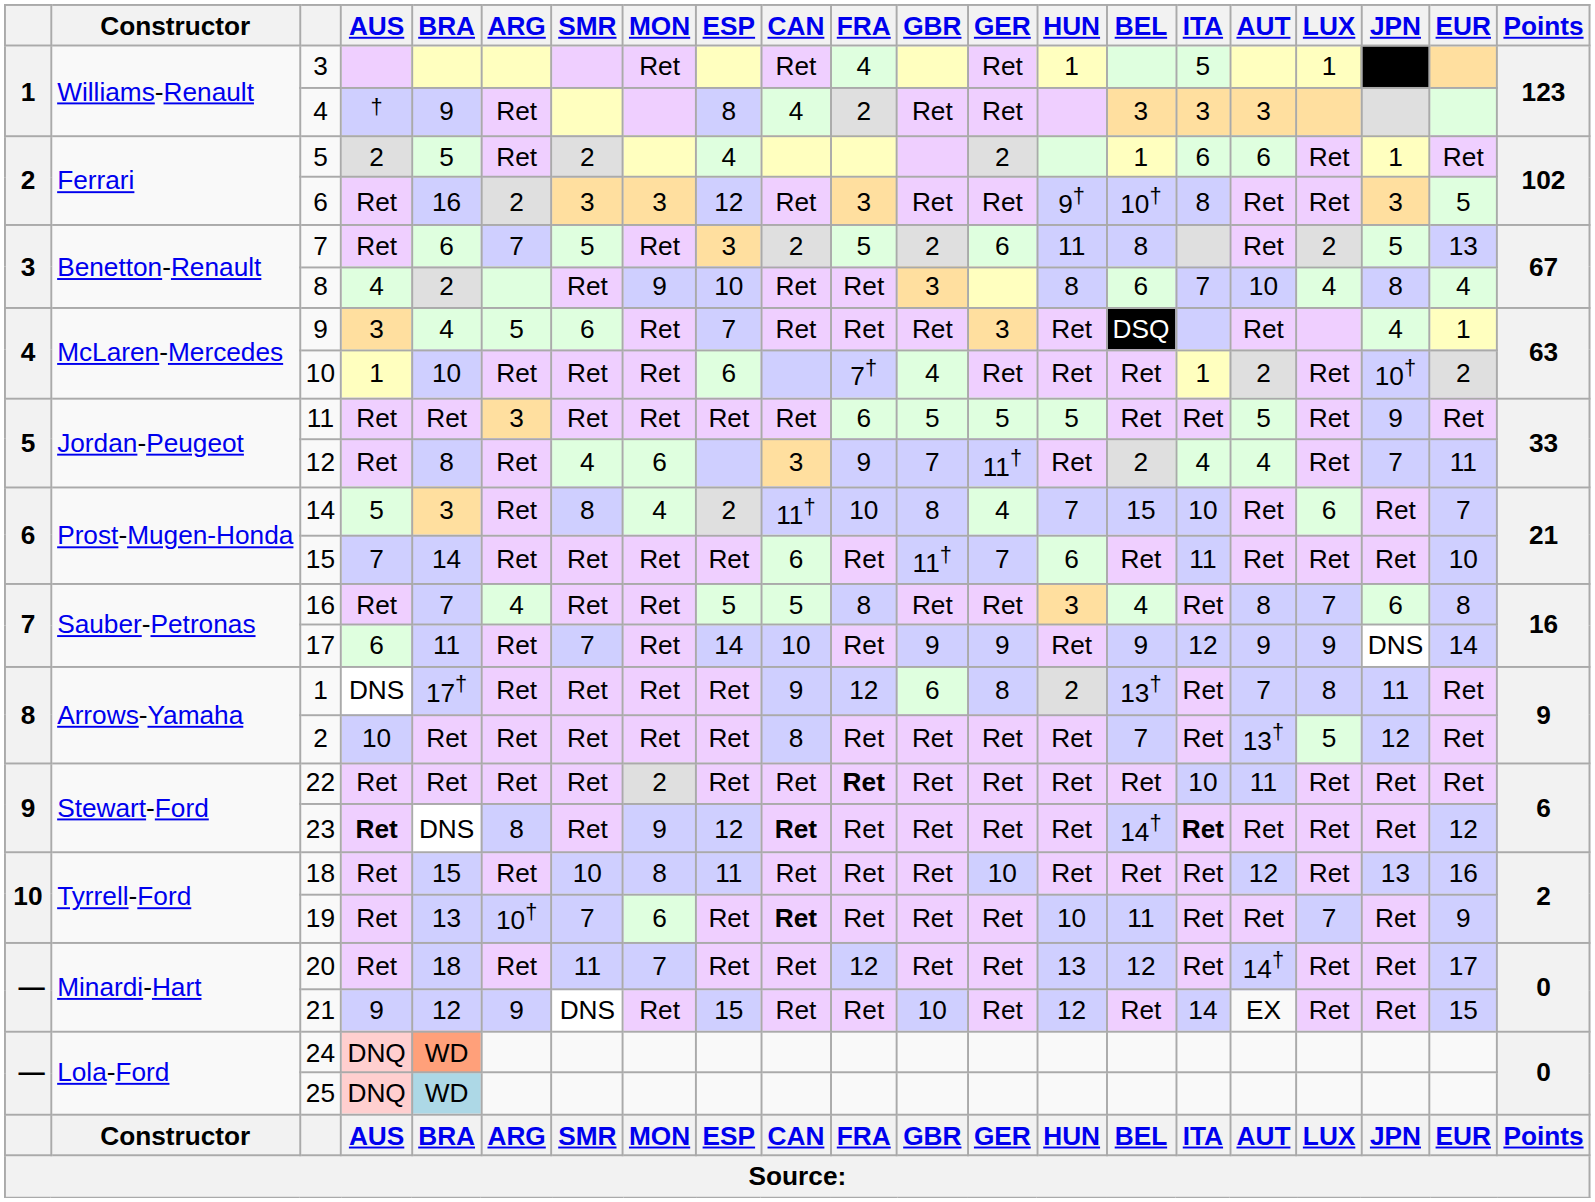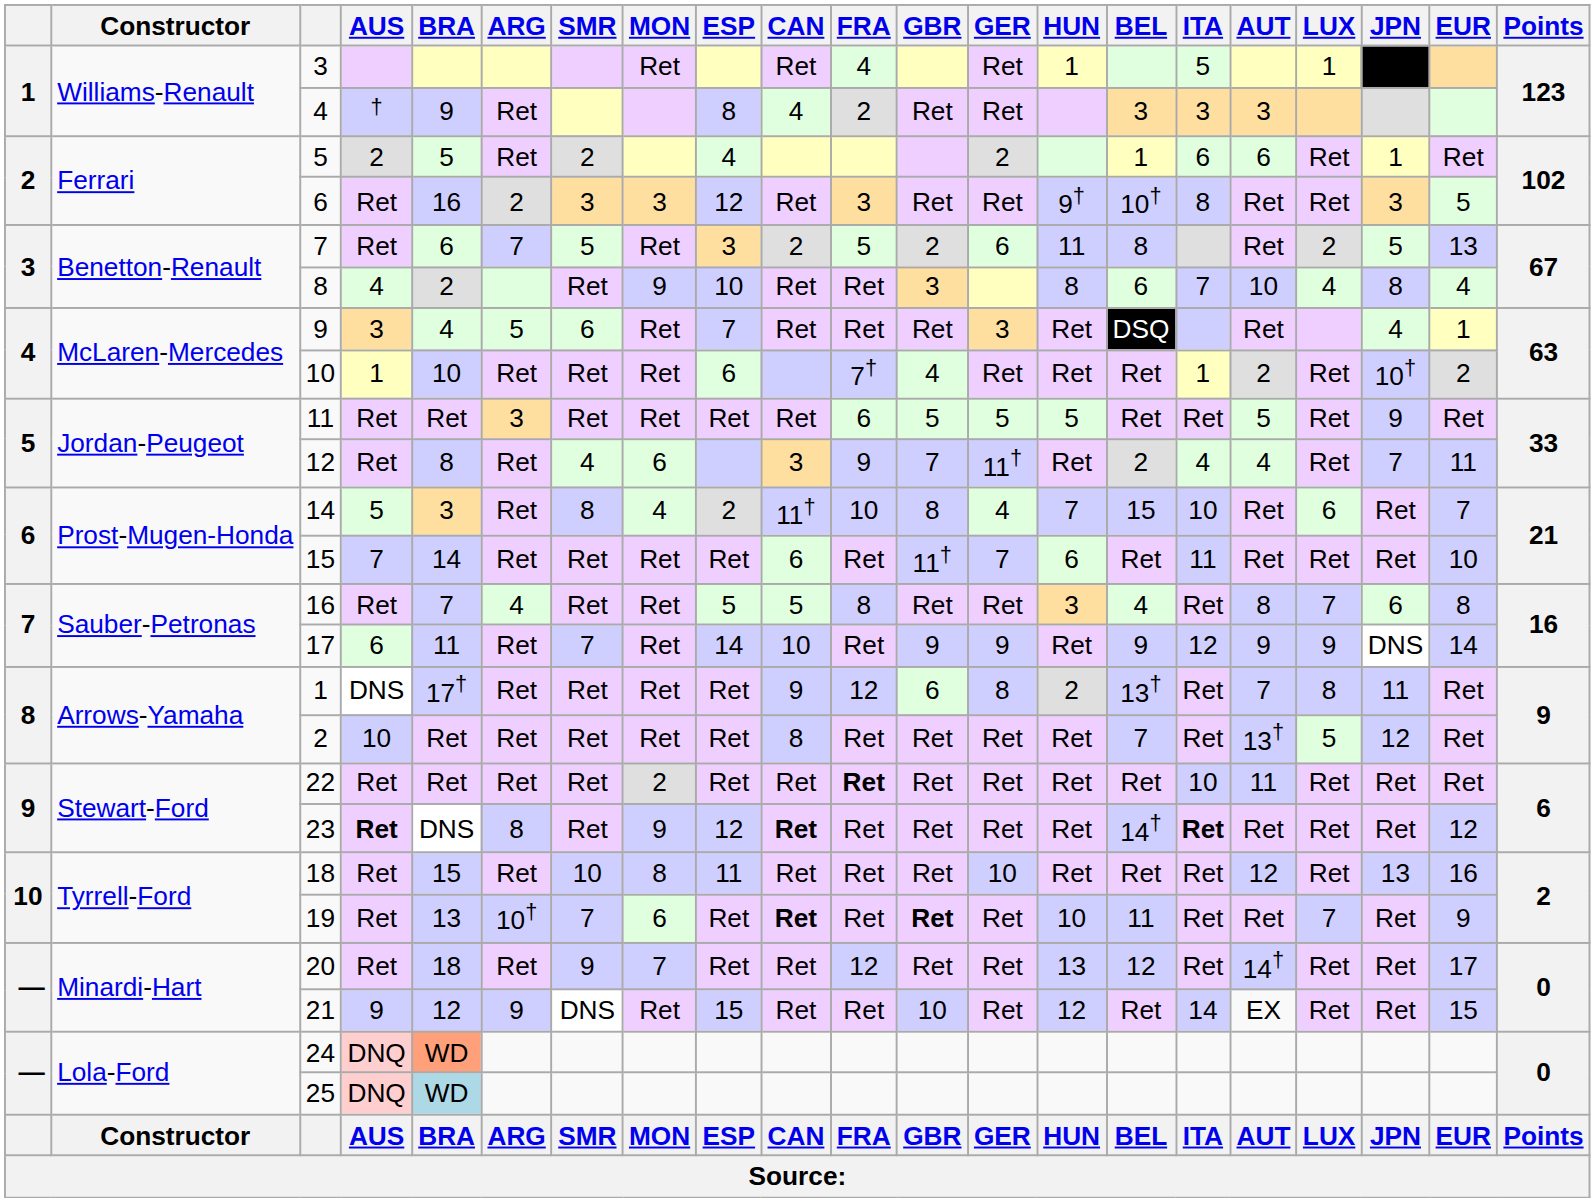19 | GBR: normal -> bold
20 | SMR: 11 -> 9
